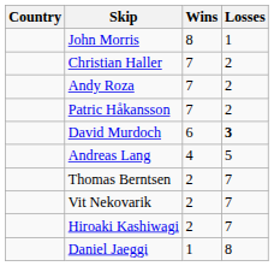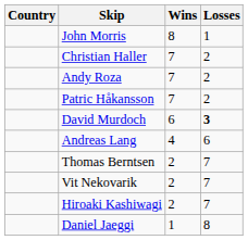Andreas Lang | Losses: 5 -> 6
